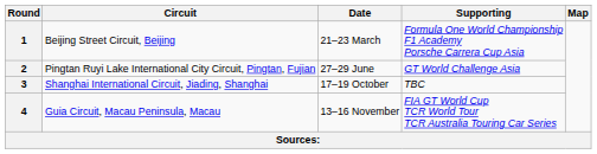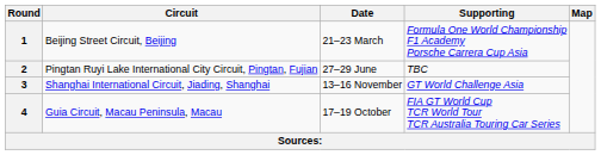2 | Supporting: GT World Challenge Asia -> TBC
3 | Date: 17–19 October -> 13–16 November
3 | Supporting: TBC -> GT World Challenge Asia
4 | Date: 13–16 November -> 17–19 October
